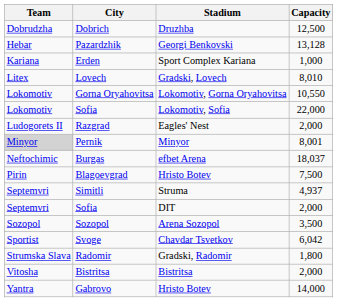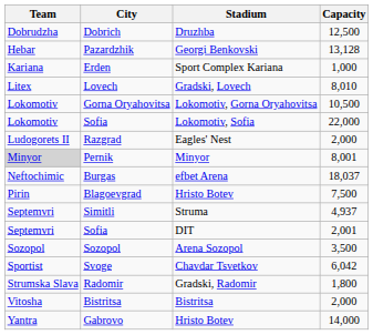Gorna Oryahovitsa | Capacity: 10,550 -> 10,500
Sofia / DIT | Capacity: 2,000 -> 2,001
